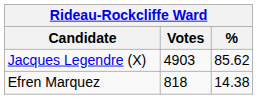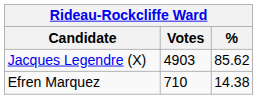Efren Marquez | Votes: 818 -> 710
